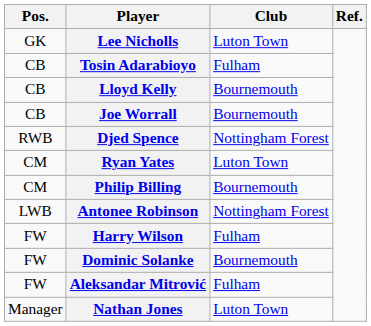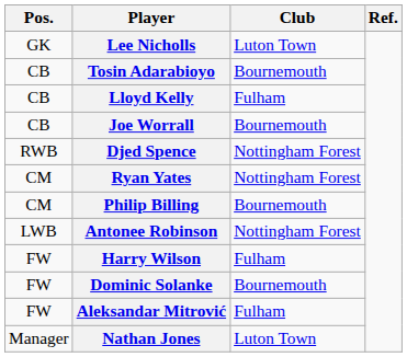Tosin Adarabioyo | Club: Fulham -> Bournemouth
Lloyd Kelly | Club: Bournemouth -> Fulham
Ryan Yates | Club: Luton Town -> Nottingham Forest
